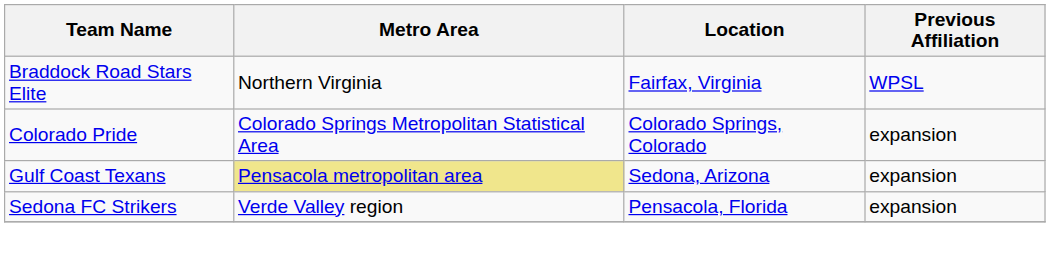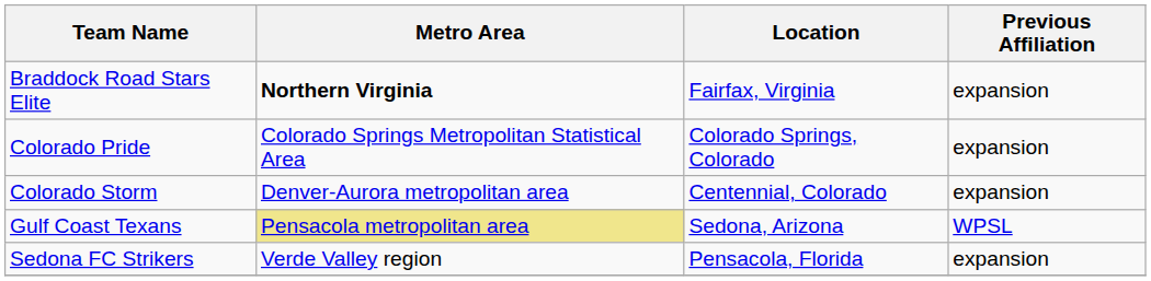Braddock Road Stars Elite | Metro Area: normal -> bold
Braddock Road Stars Elite | Previous Affiliation: WPSL -> expansion
+ row: Colorado Storm | Denver-Aurora metropolitan area | Centennial, Colorado | expansion
Gulf Coast Texans | Previous Affiliation: expansion -> WPSL
